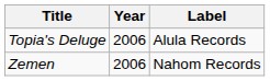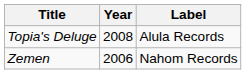Topia's Deluge | Year: 2006 -> 2008
